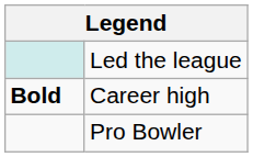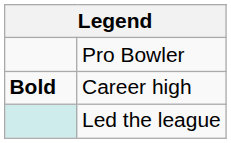rows swapped: Led the league <-> Pro Bowler
